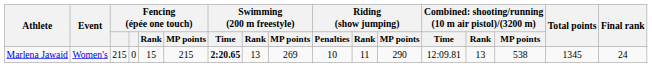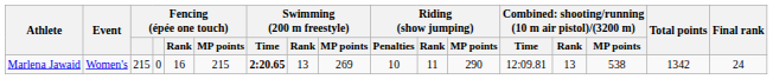Marlena Jawaid | Fencing (épée one touch) / Rank: 15 -> 16
Marlena Jawaid | Total points: 1345 -> 1342
